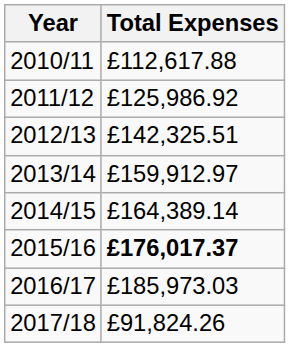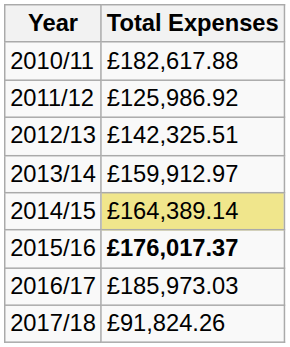2010/11 | Total Expenses: £112,617.88 -> £182,617.88
2014/15 | Total Expenses: no background -> khaki background
